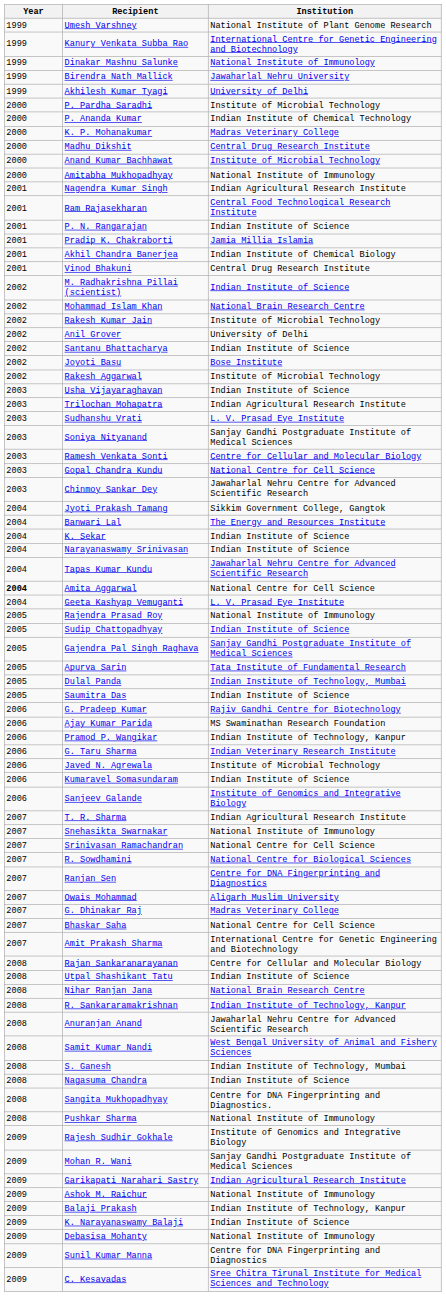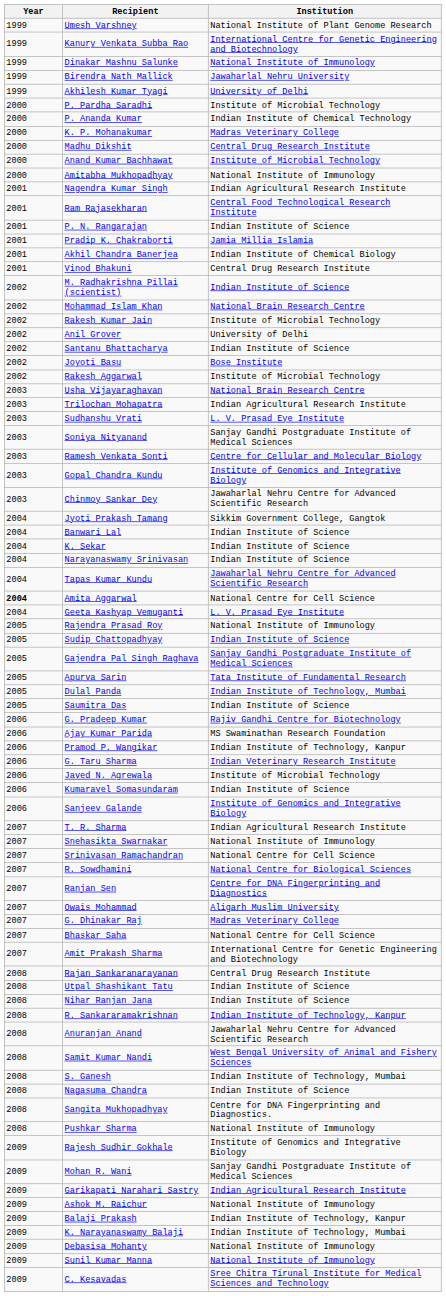Usha Vijayaraghavan | Institution: Indian Institute of Science -> National Brain Research Centre
Gopal Chandra Kundu | Institution: National Centre for Cell Science -> Institute of Genomics and Integrative Biology
Banwari Lal | Institution: The Energy and Resources Institute -> Indian Institute of Science
Rajan Sankaranarayanan | Institution: Centre for Cellular and Molecular Biology -> Central Drug Research Institute
Nihar Ranjan Jana | Institution: National Brain Research Centre -> Indian Institute of Science
K. Narayanaswamy Balaji | Institution: Indian Institute of Science -> Indian Institute of Technology, Mumbai
Sunil Kumar Manna | Institution: Centre for DNA Fingerprinting and Diagnostics -> National Institute of Immunology
